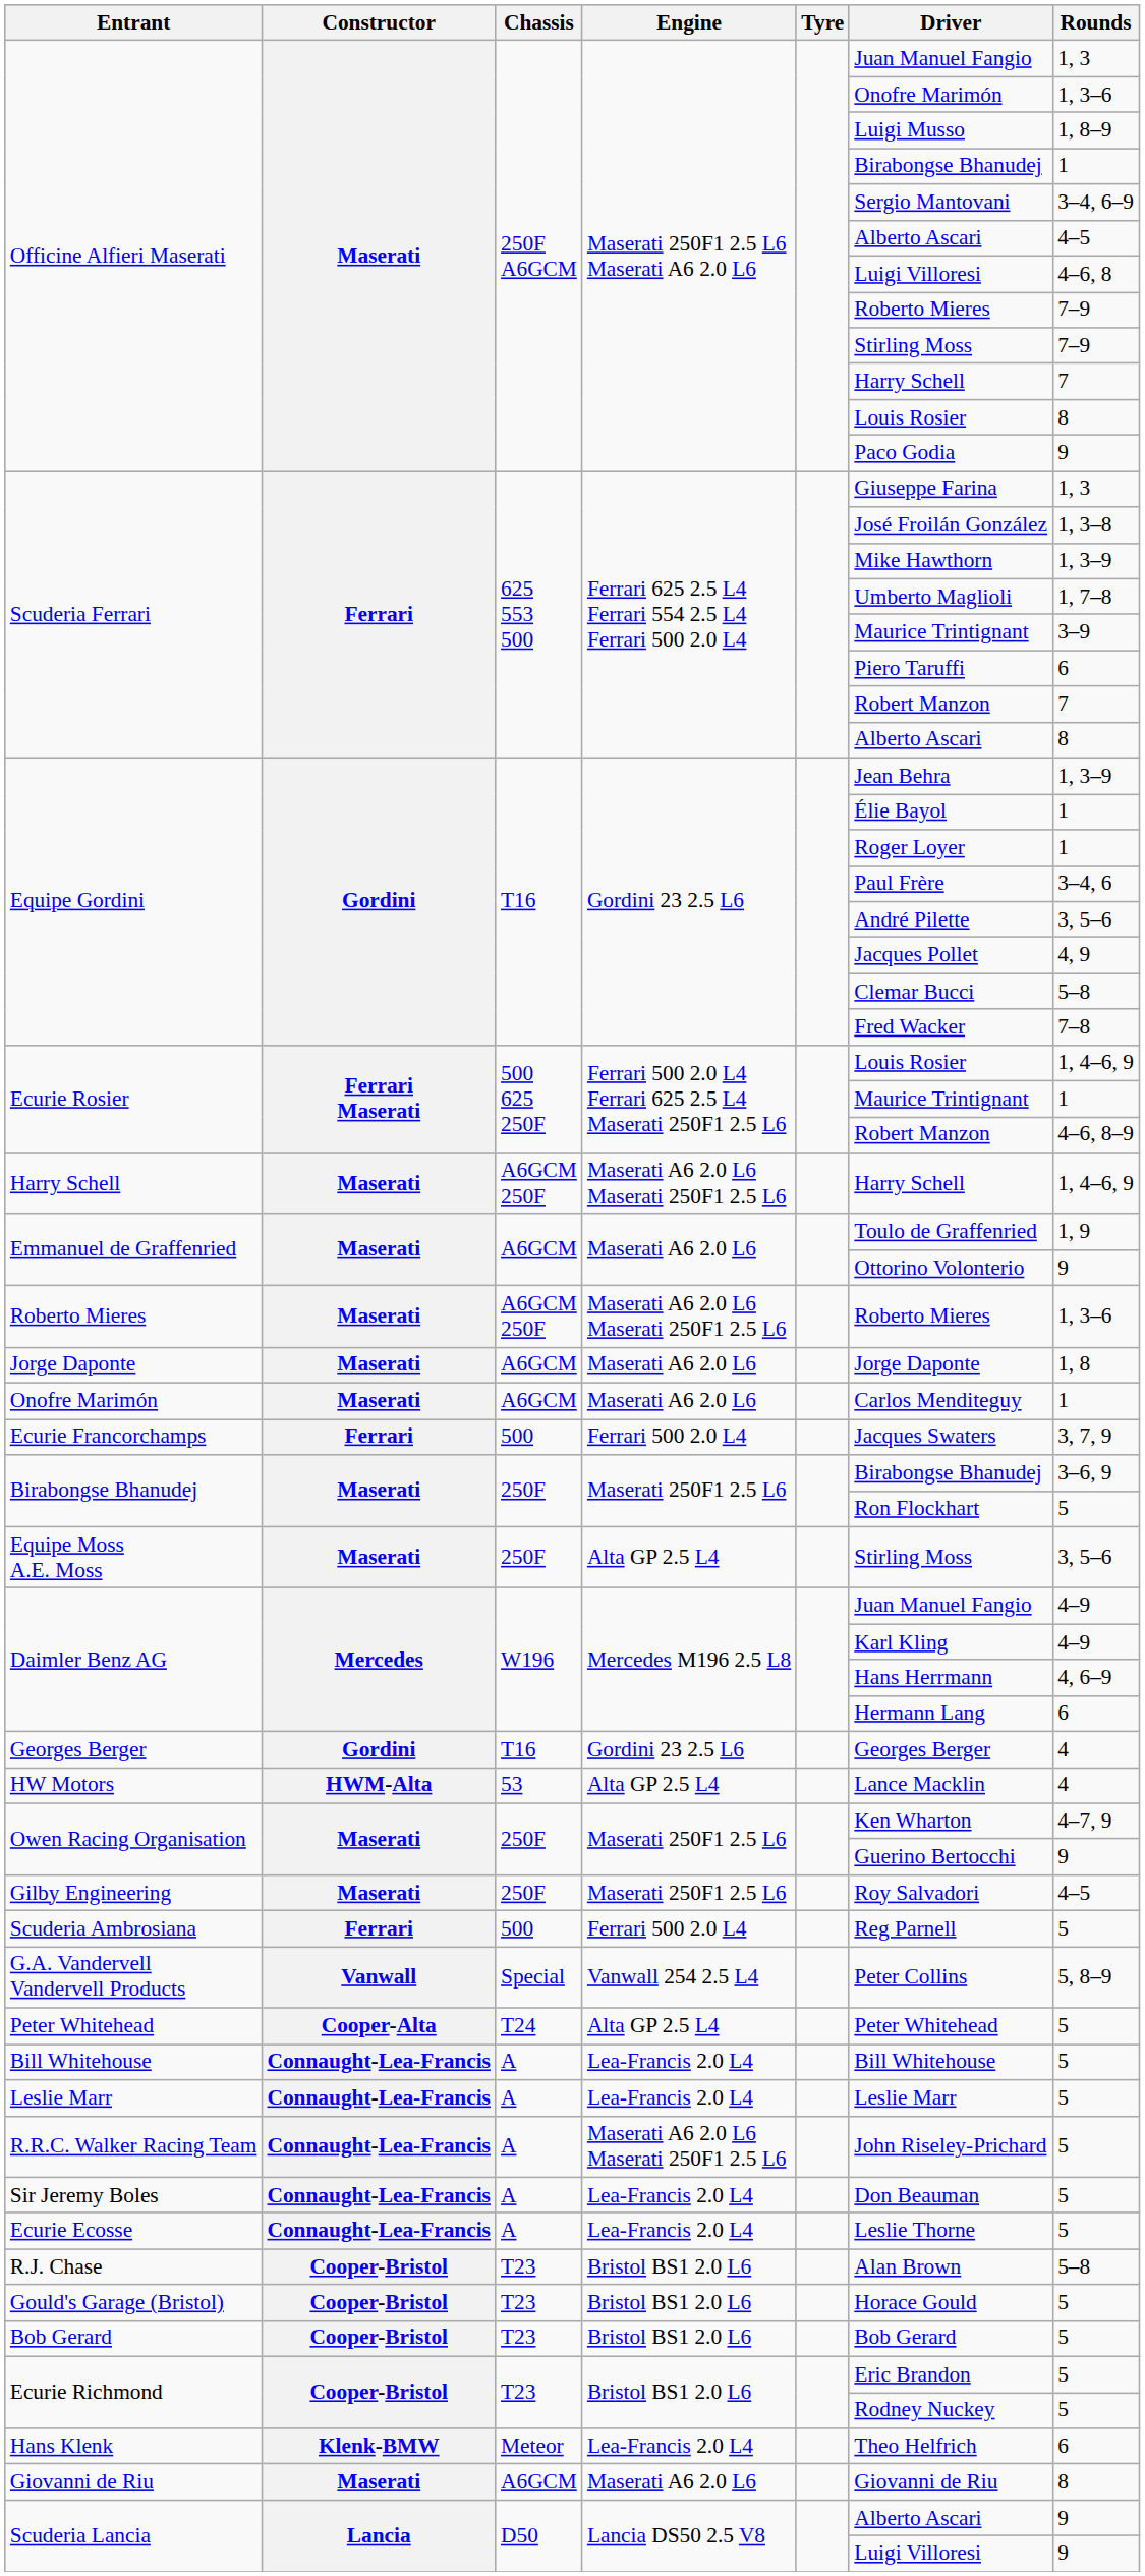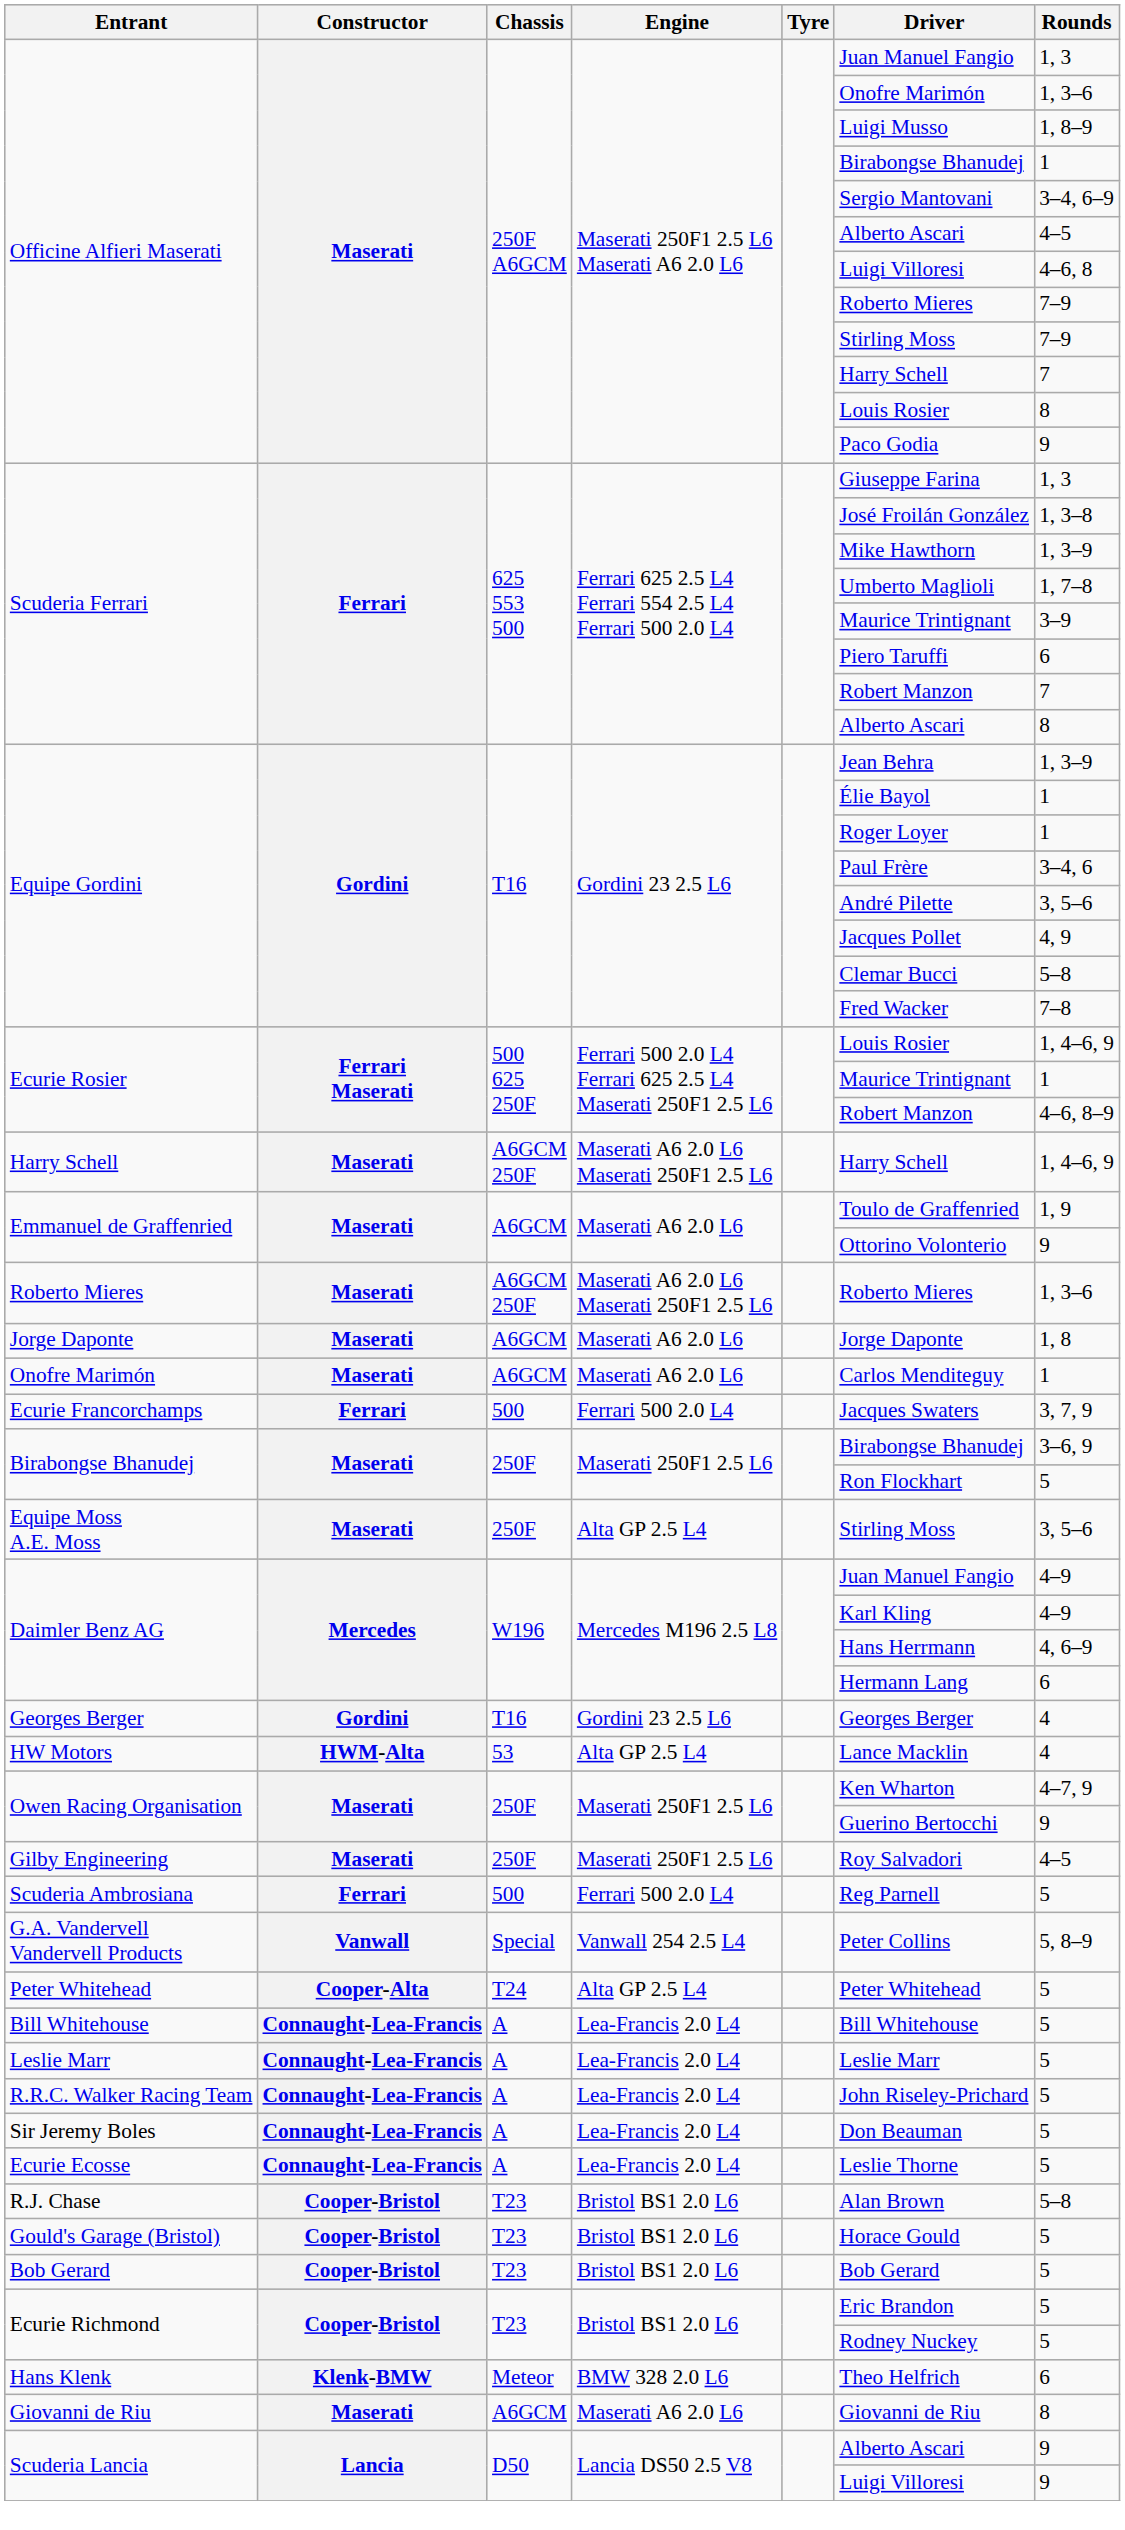R.R.C. Walker Racing Team | Engine: Maserati A6 2.0 L6 Maserati 250F1 2.5 L6 -> Lea-Francis 2.0 L4
Hans Klenk | Engine: Lea-Francis 2.0 L4 -> BMW 328 2.0 L6
